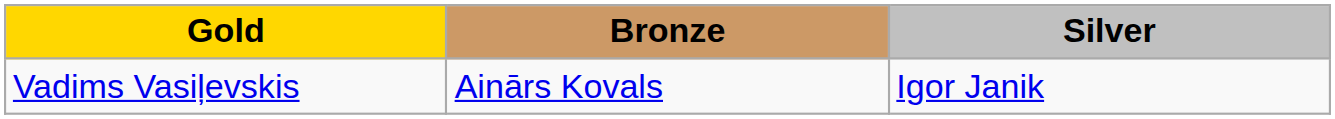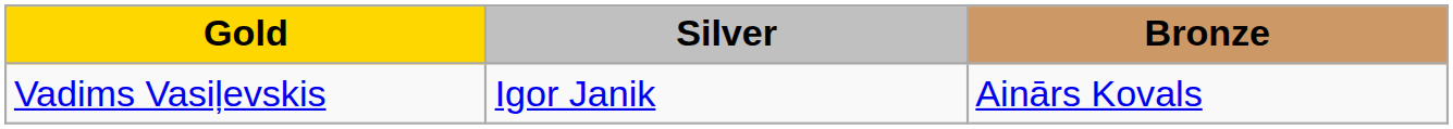columns swapped: Silver <-> Bronze
